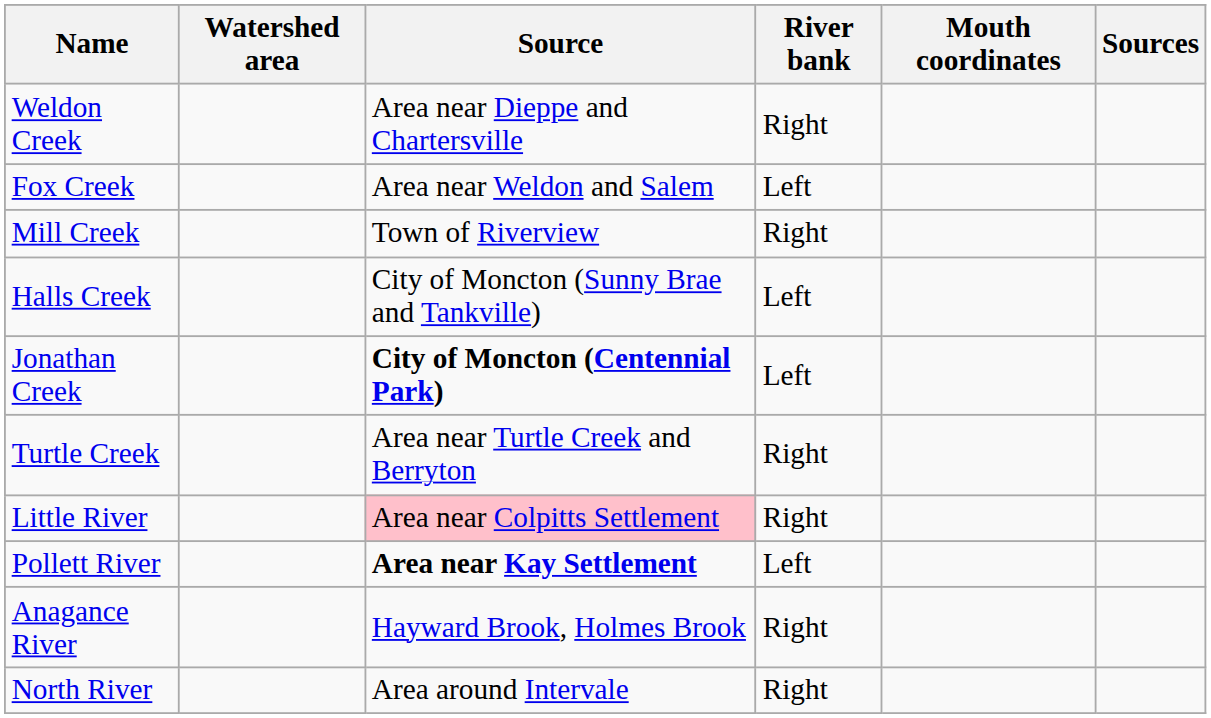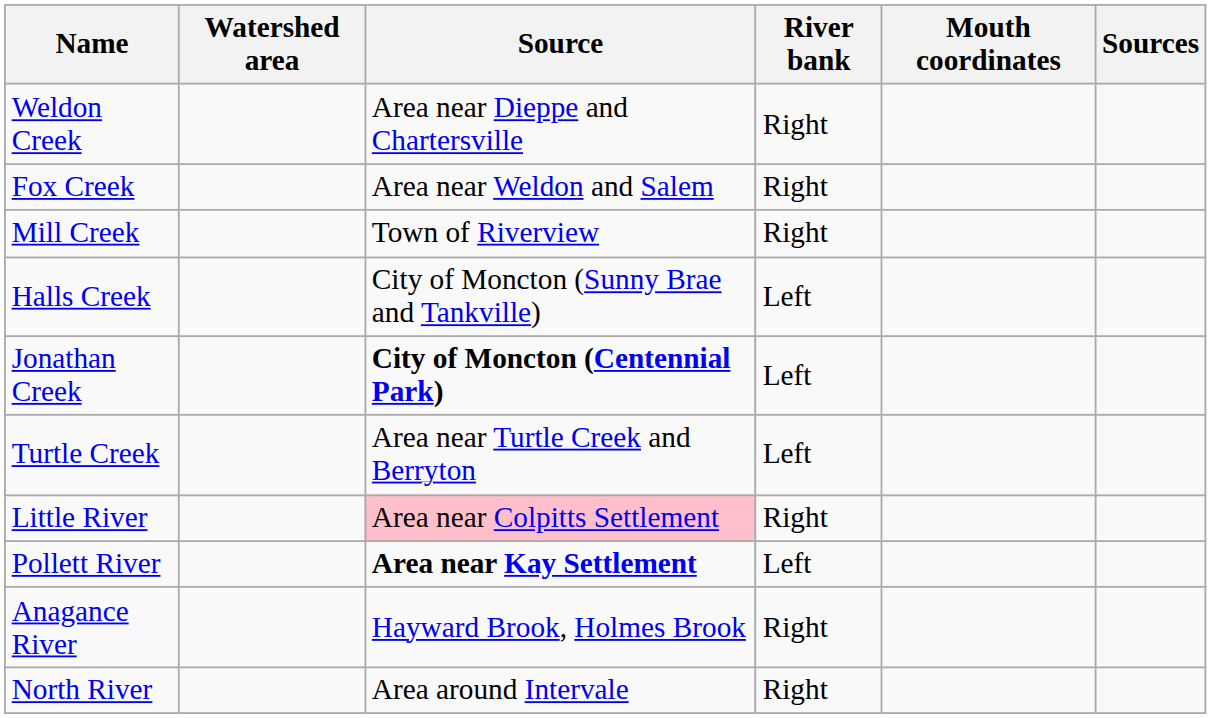Fox Creek | River bank: Left -> Right
Turtle Creek | River bank: Right -> Left
